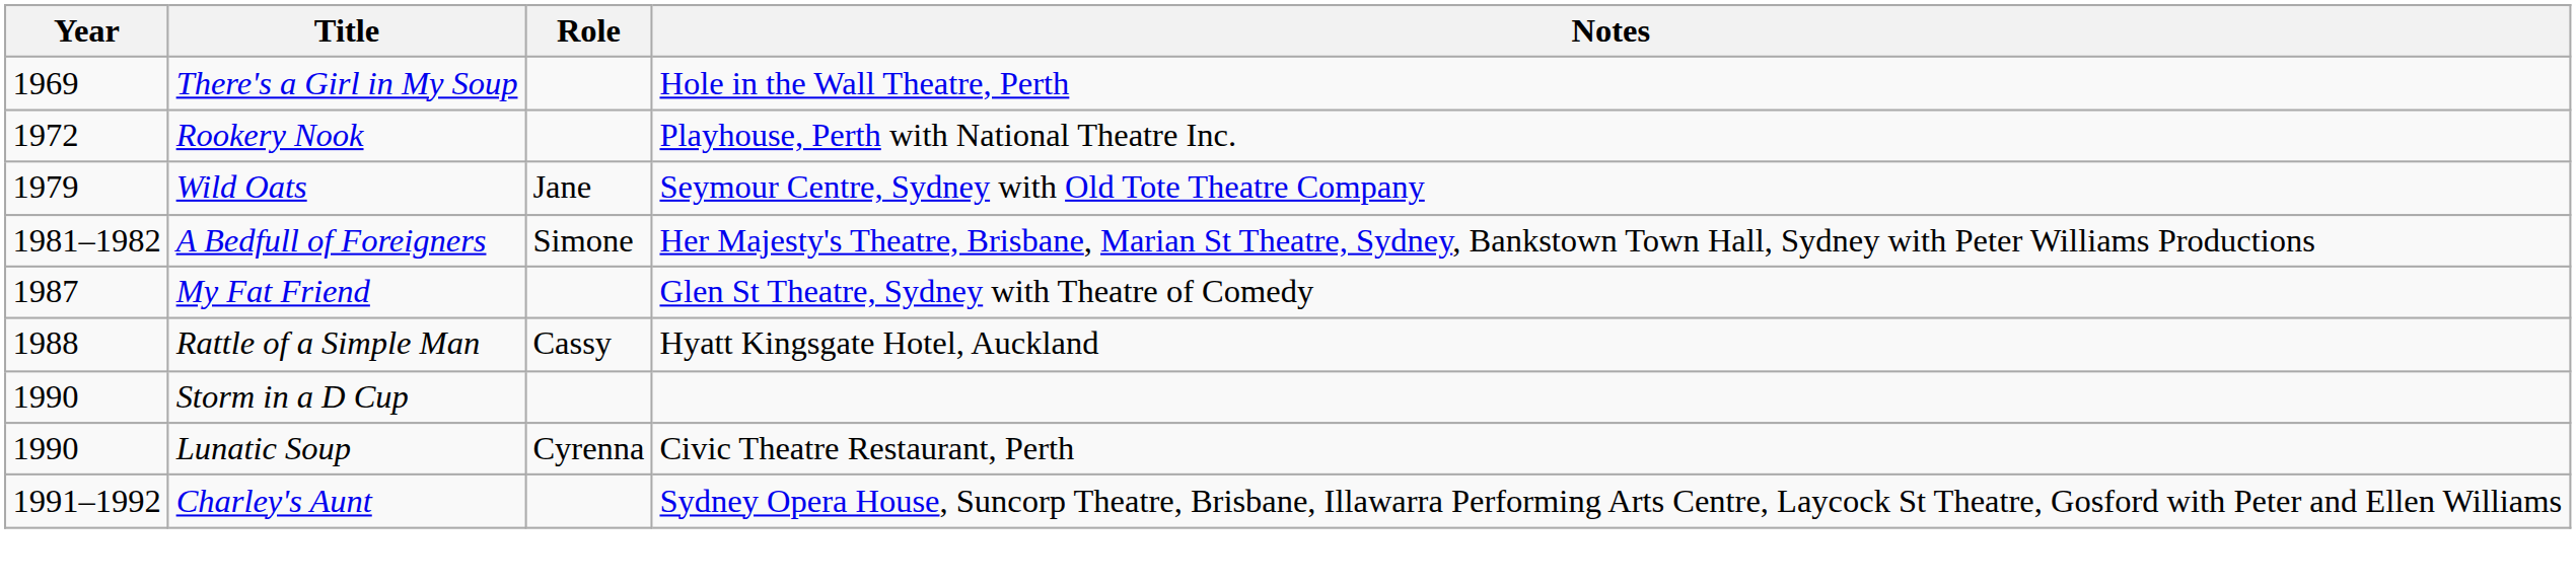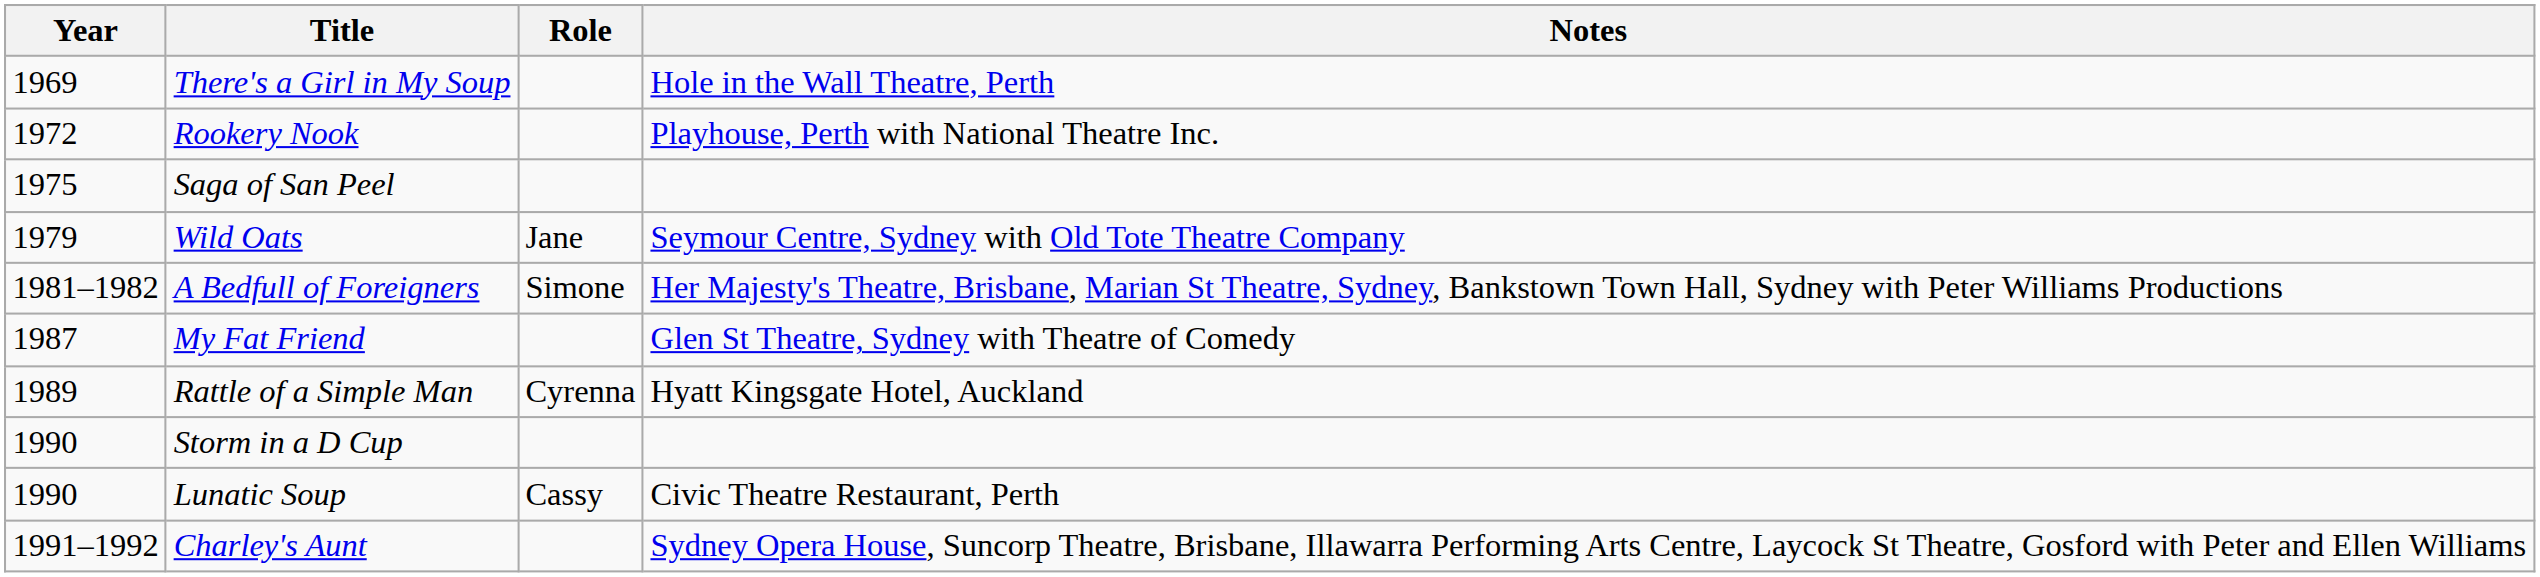+ row: 1975 | Saga of San Peel
Rattle of a Simple Man | Year: 1988 -> 1989
Rattle of a Simple Man | Role: Cassy -> Cyrenna
Lunatic Soup | Role: Cyrenna -> Cassy
